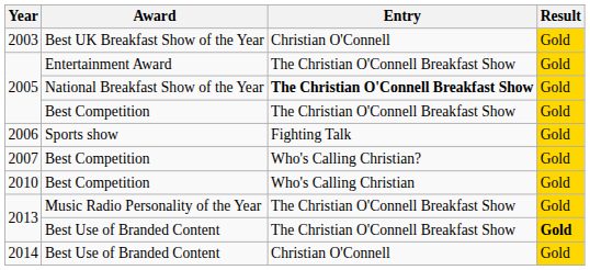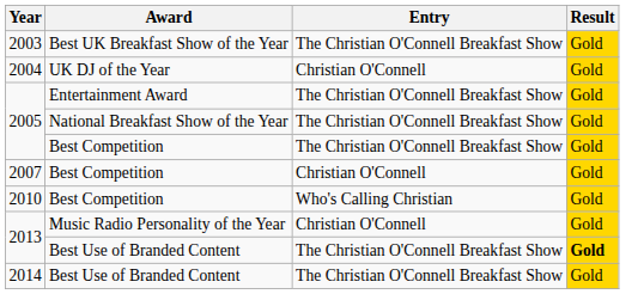2003 | Entry: Christian O'Connell -> The Christian O'Connell Breakfast Show
+ row: 2004 | UK DJ of the Year | Christian O'Connell | Gold
2005 / National Breakfast Show of the Year | Entry: bold -> normal
- row: 2006 | Sports show | Fighting Talk | Gold
2007 | Entry: Who's Calling Christian? -> Christian O'Connell
2013 / Music Radio Personality of the Year | Entry: The Christian O'Connell Breakfast Show -> Christian O'Connell
2014 | Entry: Christian O'Connell -> The Christian O'Connell Breakfast Show
